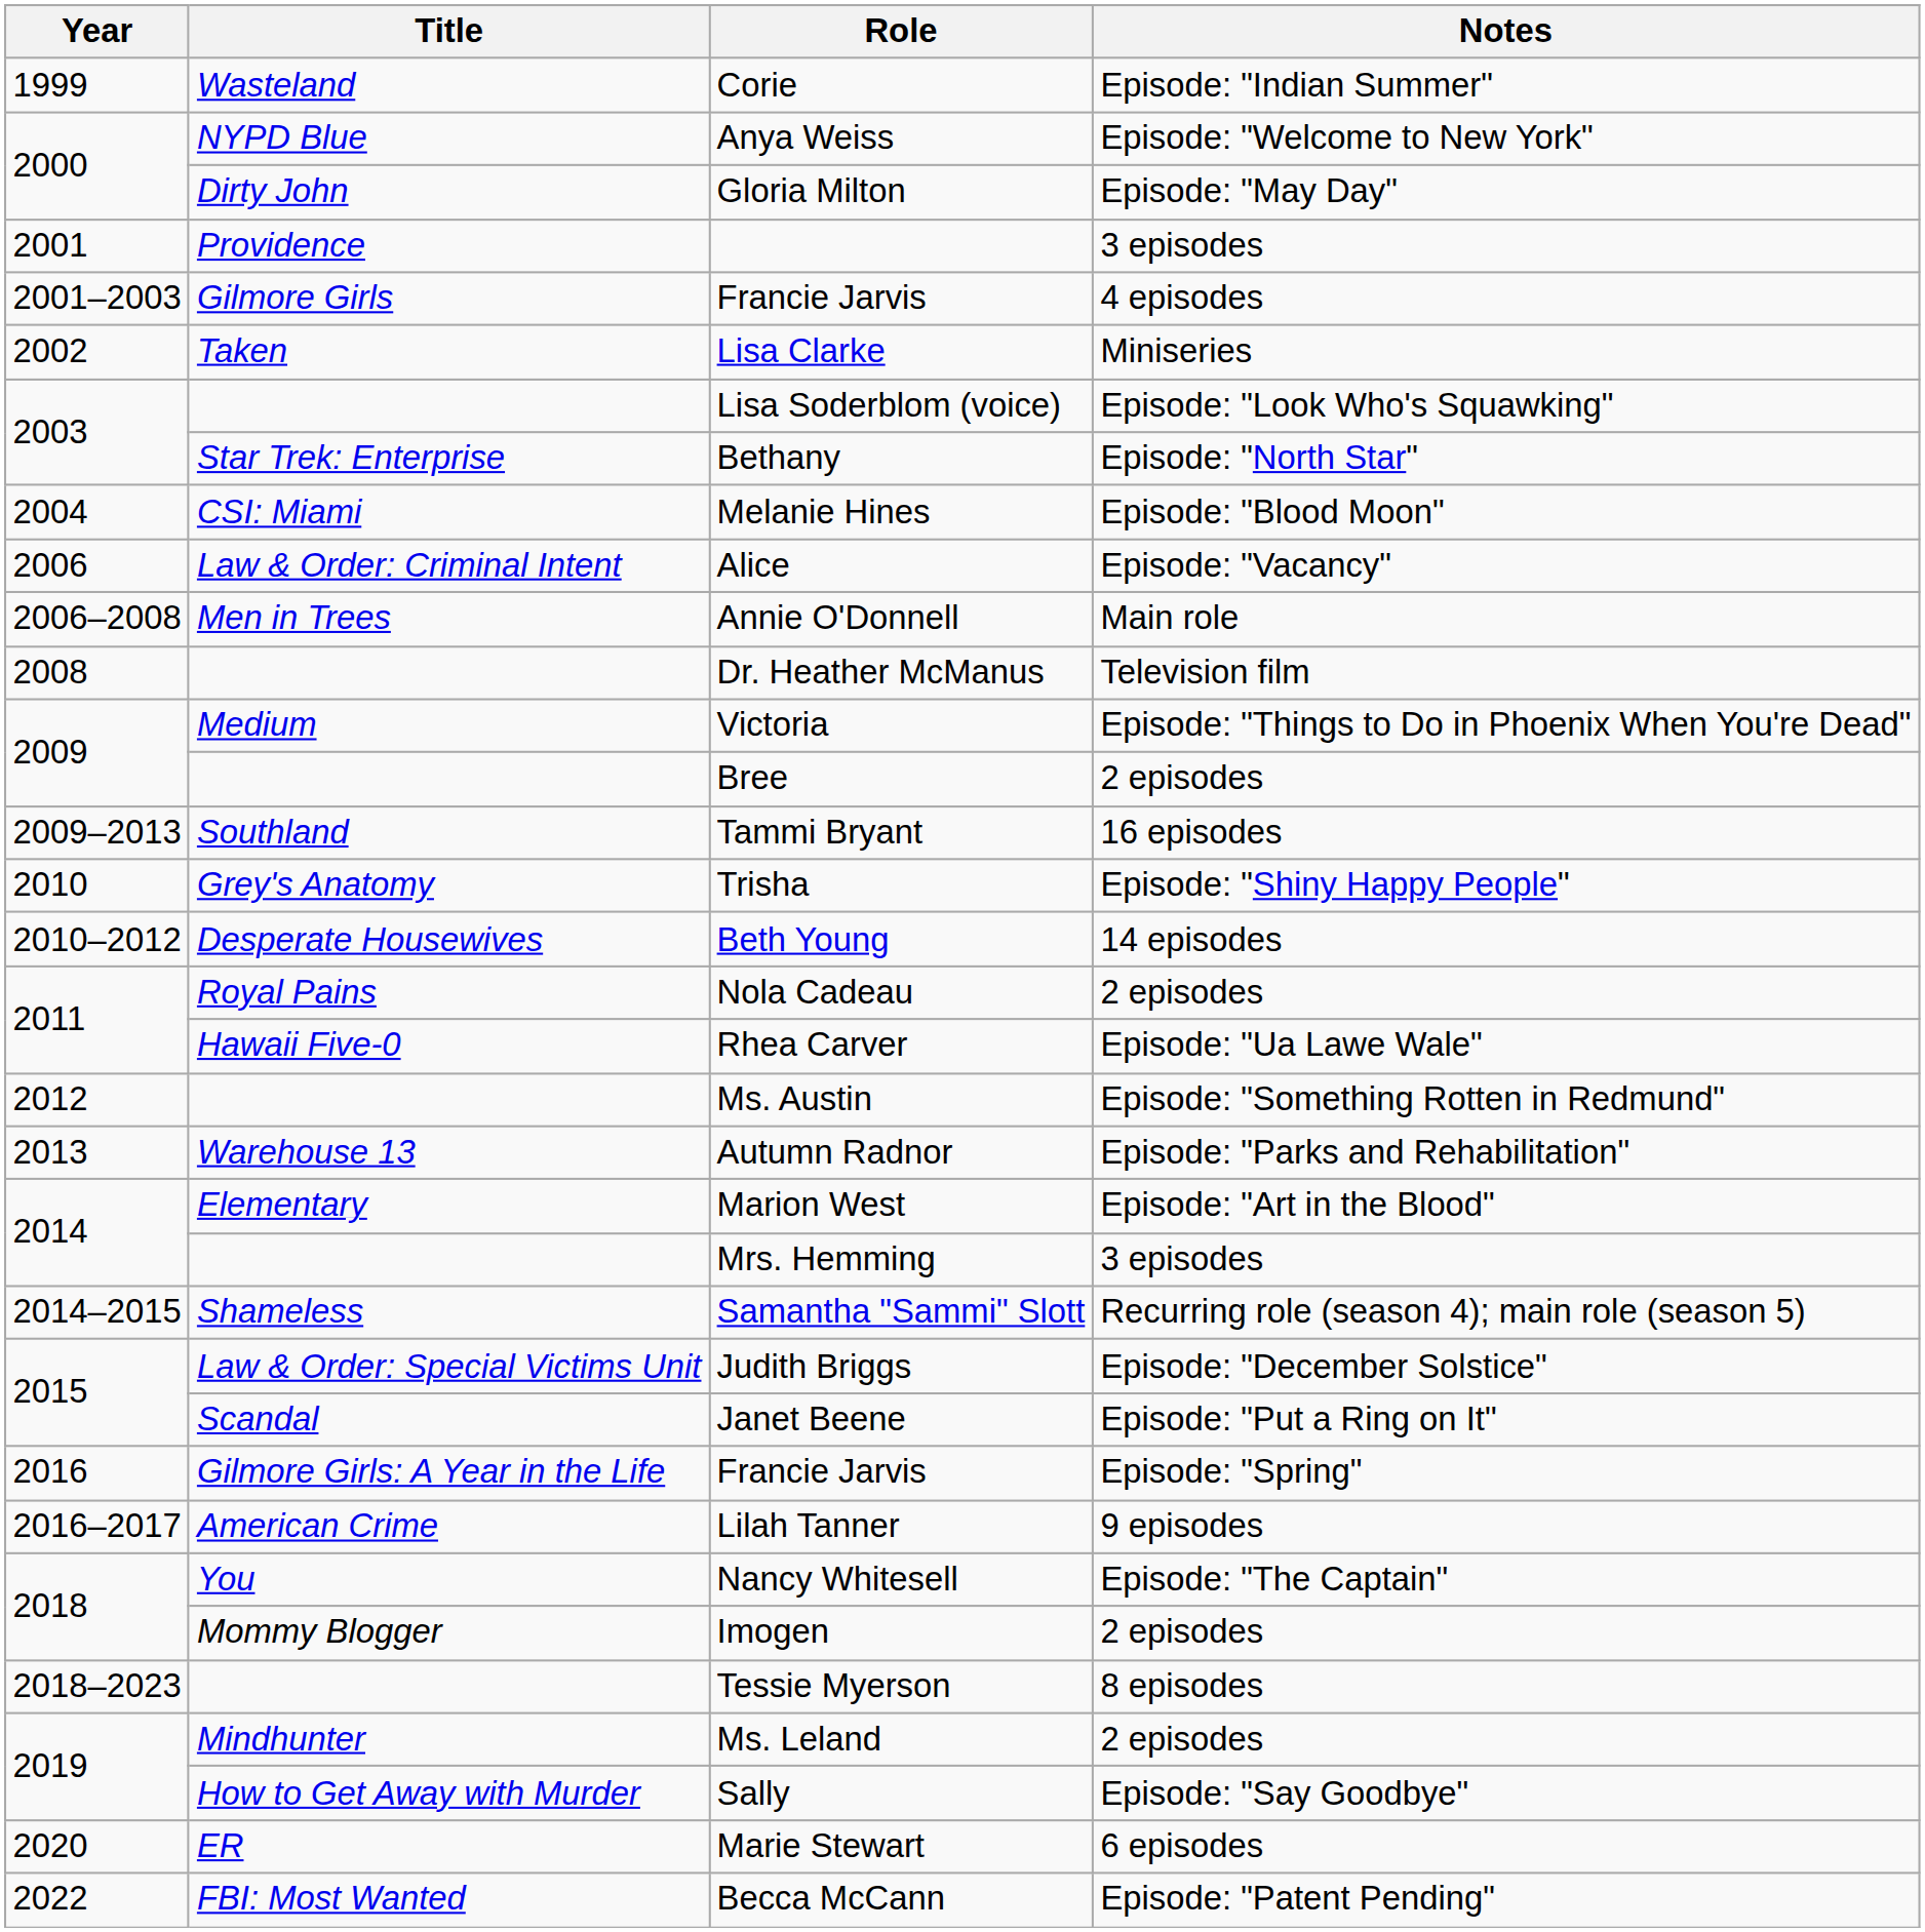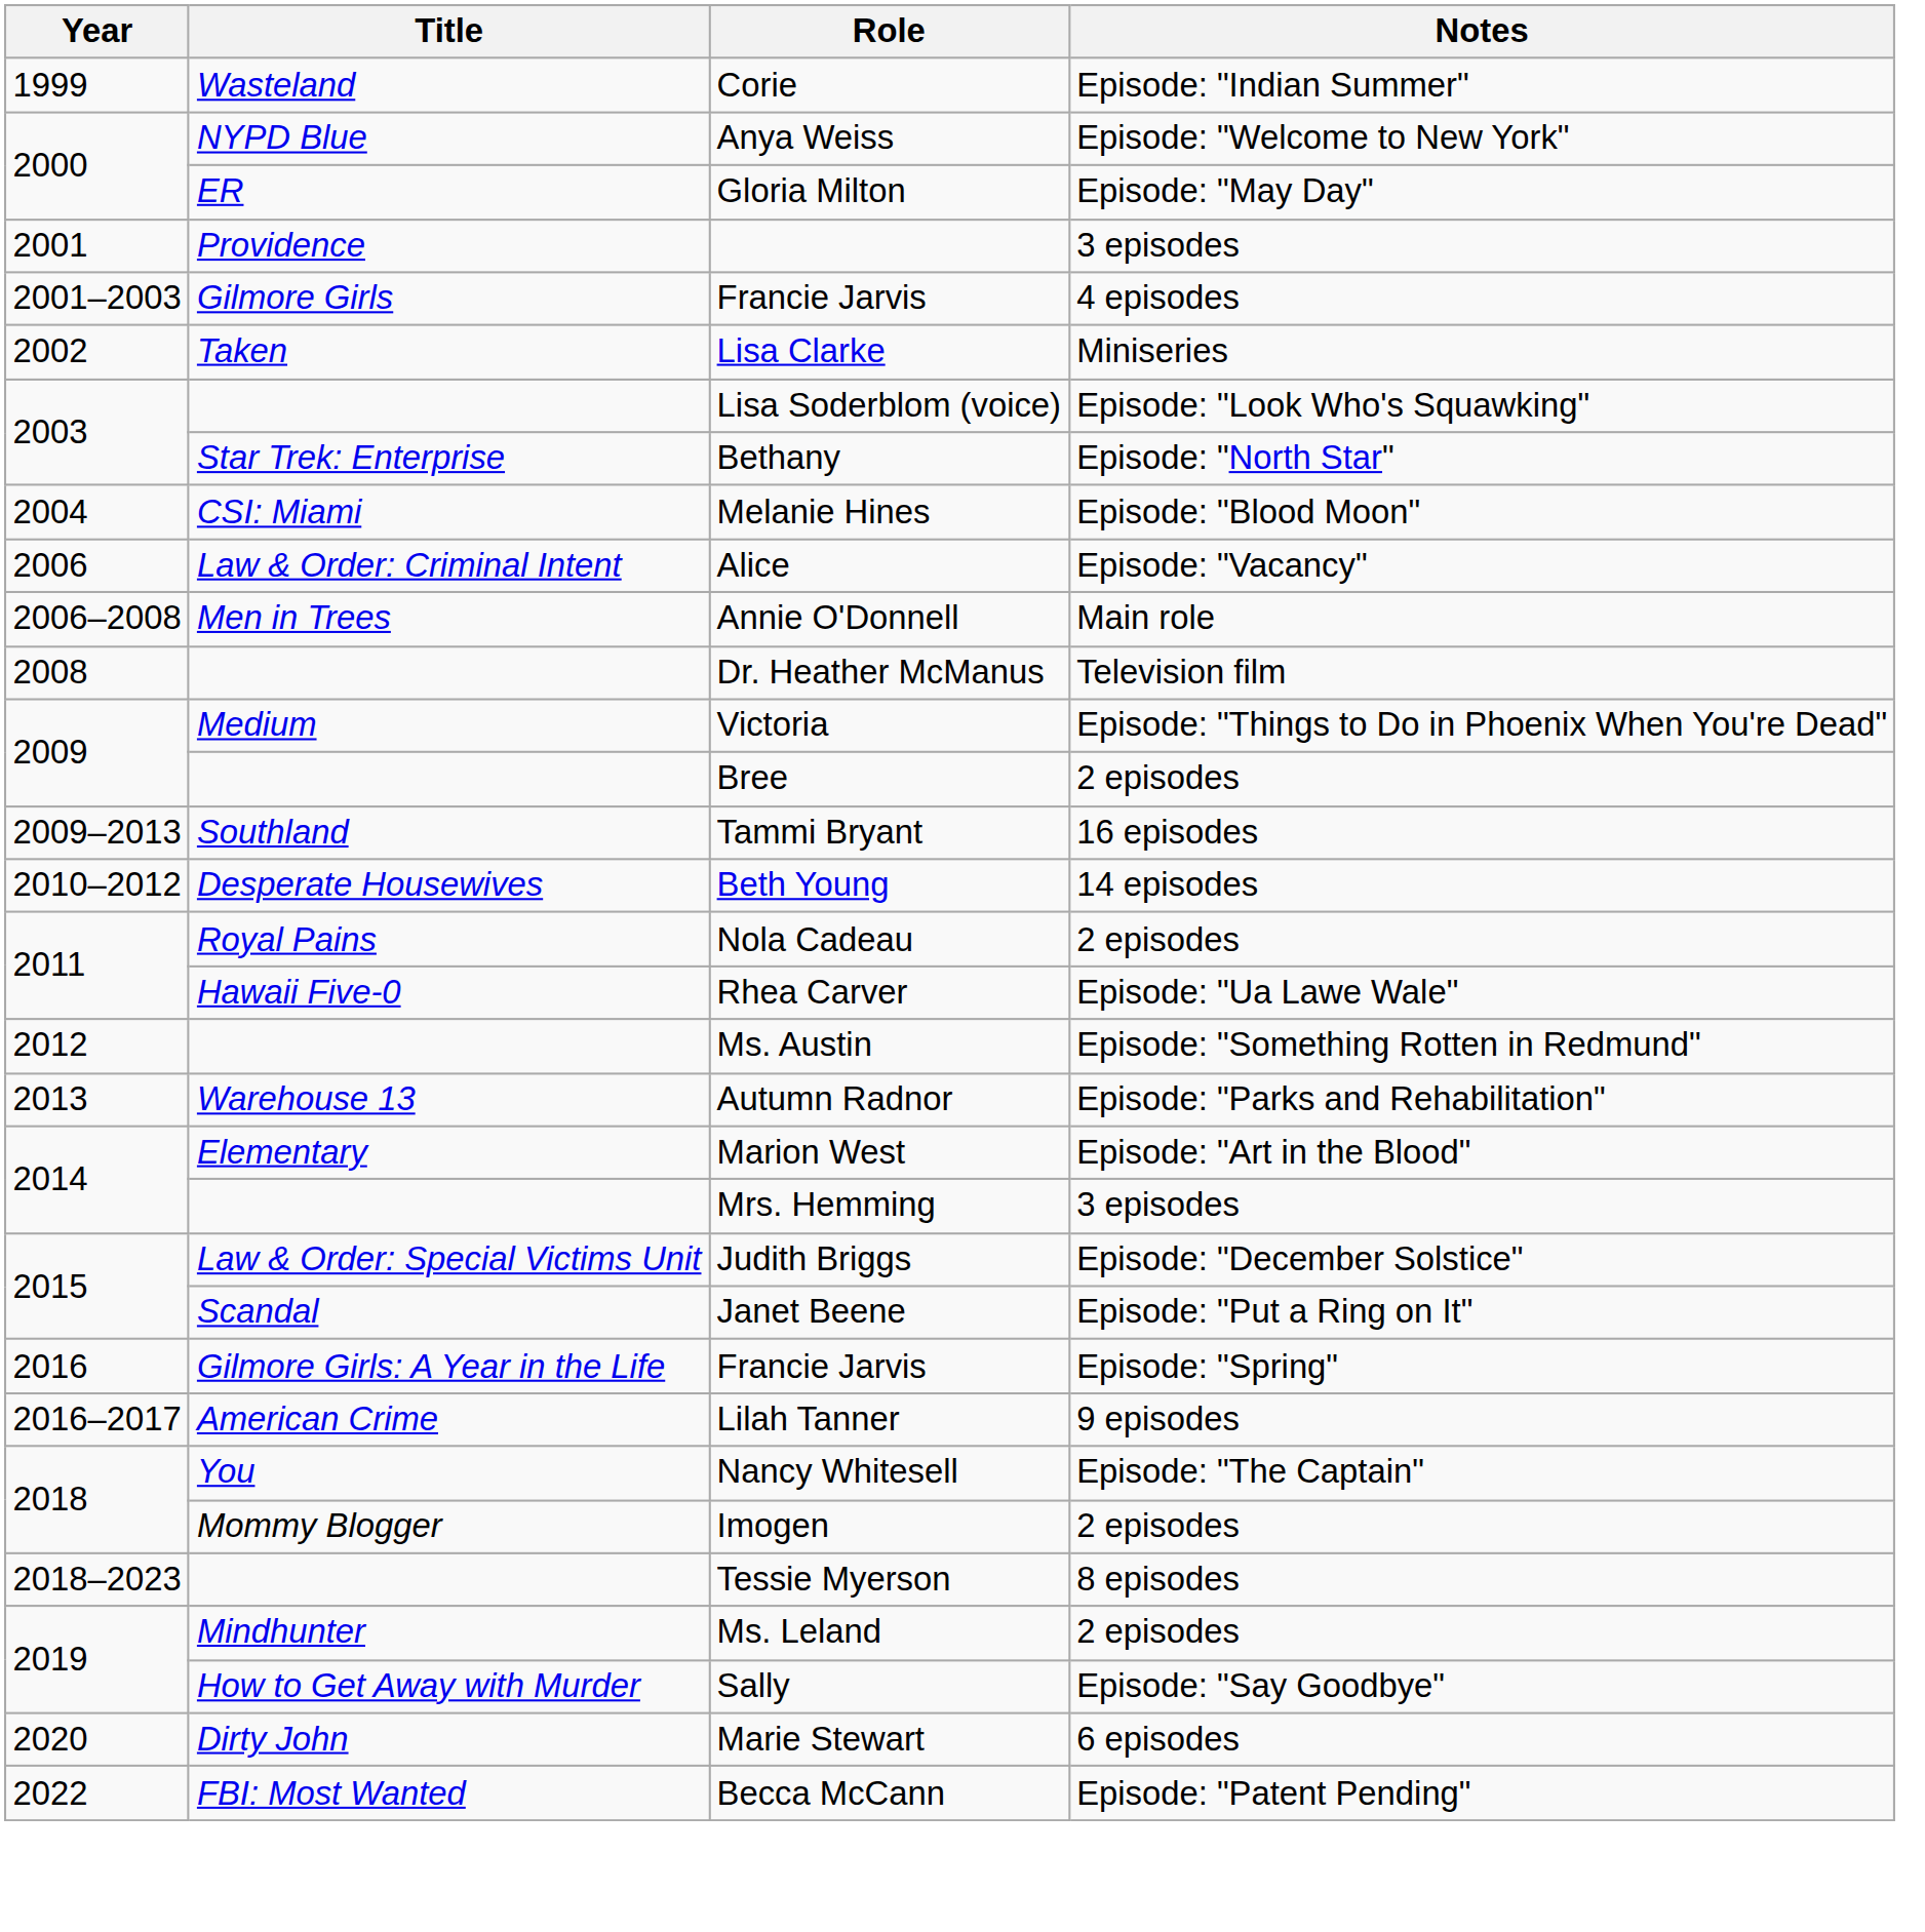Gloria Milton | Title: Dirty John -> ER
- row: 2010 | Grey's Anatomy | Trisha | Episode: "Shiny Happy People"
- row: 2014–2015 | Shameless | Samantha "Sammi" Slott | Recurring role (season 4); main role (season 5)
Marie Stewart | Title: ER -> Dirty John
